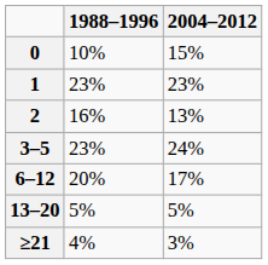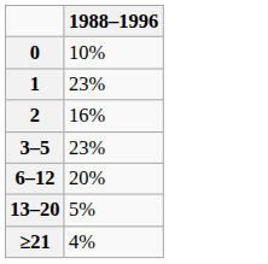- column: 2004–2012 | 15% | 23% | 13% | 24% | 17% | 5% | 3%
